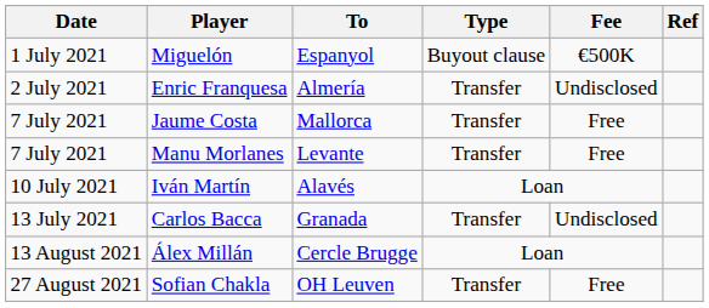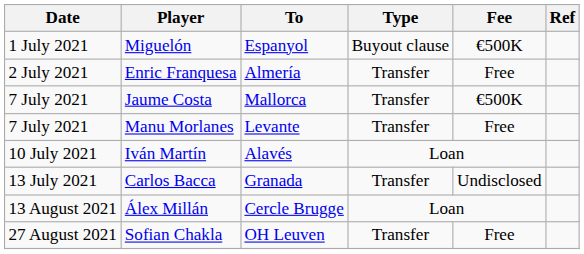Enric Franquesa | Fee: Undisclosed -> Free
Jaume Costa | Fee: Free -> €500K
